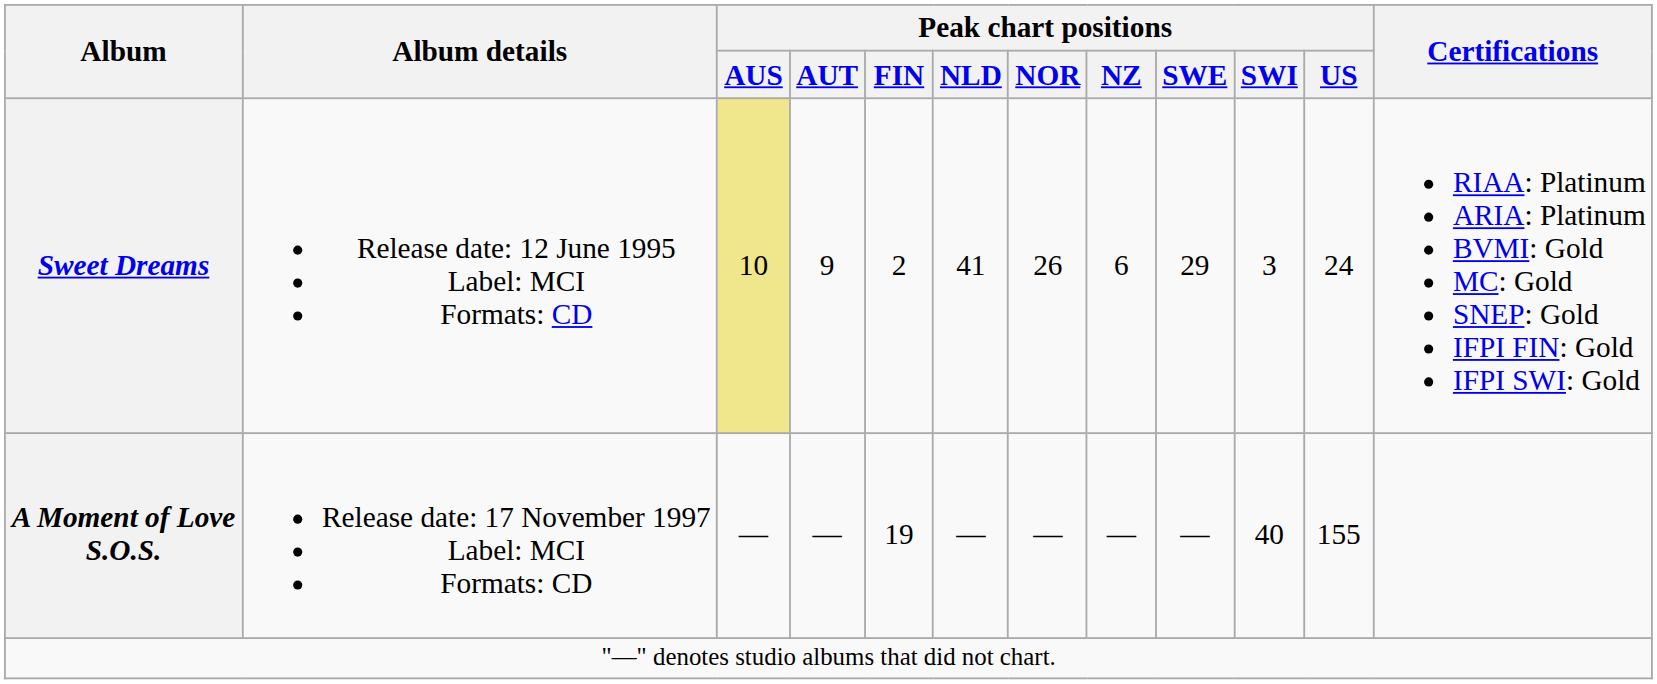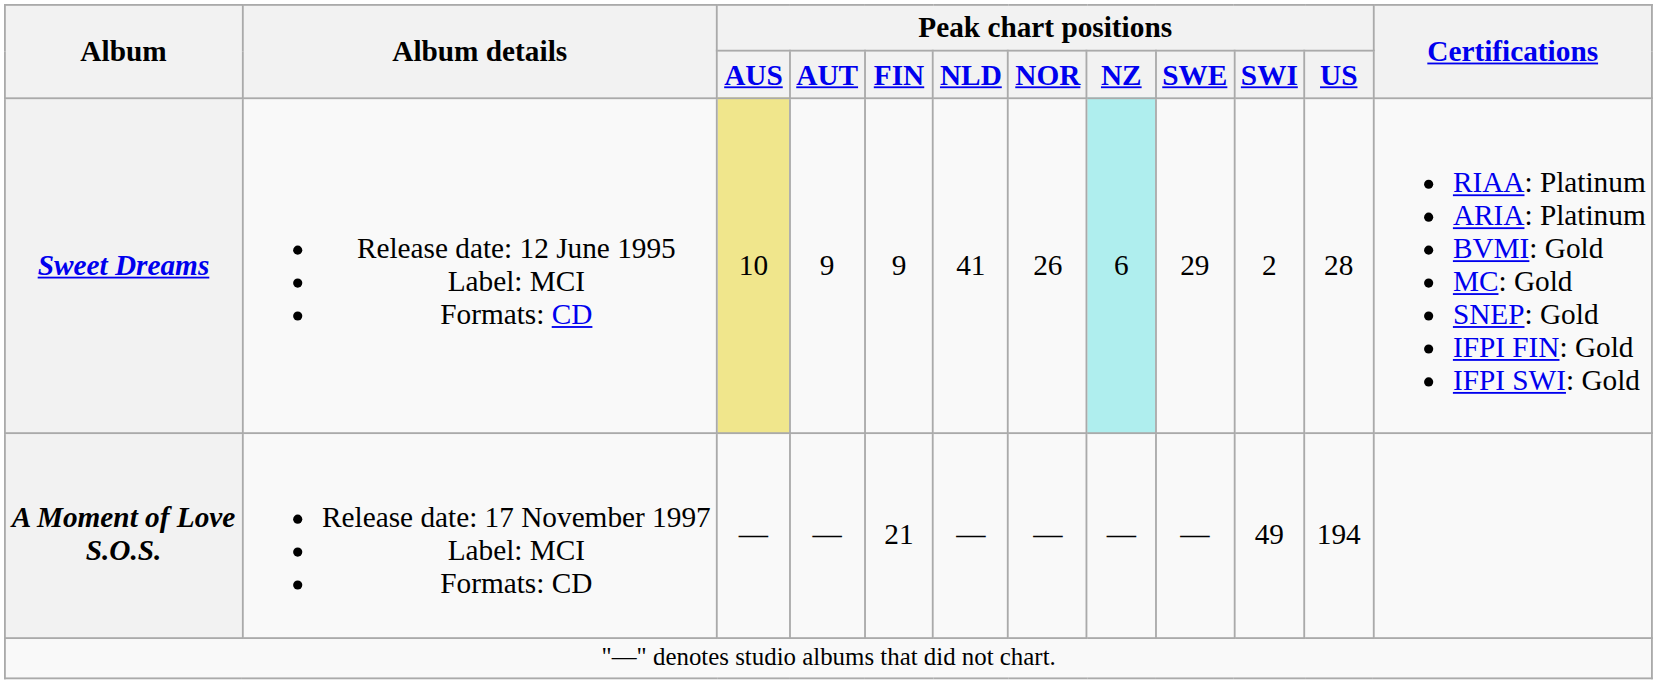Sweet Dreams | Peak chart positions / FIN: 2 -> 9
Sweet Dreams | Peak chart positions / NZ: no background -> paleturquoise background
Sweet Dreams | Peak chart positions / SWI: 3 -> 2
Sweet Dreams | Peak chart positions / US: 24 -> 28
A Moment of Love S.O.S. | Peak chart positions / FIN: 19 -> 21
A Moment of Love S.O.S. | Peak chart positions / SWI: 40 -> 49
A Moment of Love S.O.S. | Peak chart positions / US: 155 -> 194
